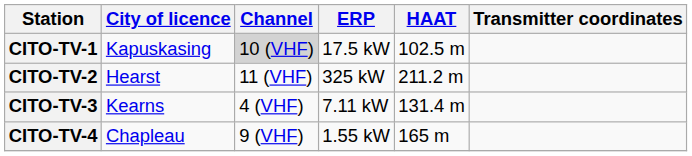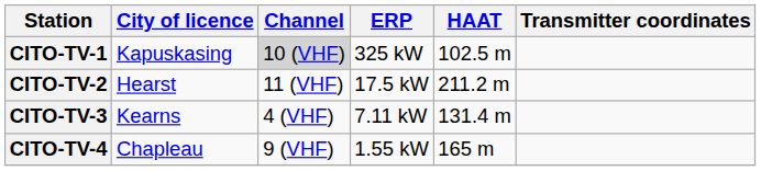CITO-TV-1 | ERP: 17.5 kW -> 325 kW
CITO-TV-2 | ERP: 325 kW -> 17.5 kW
